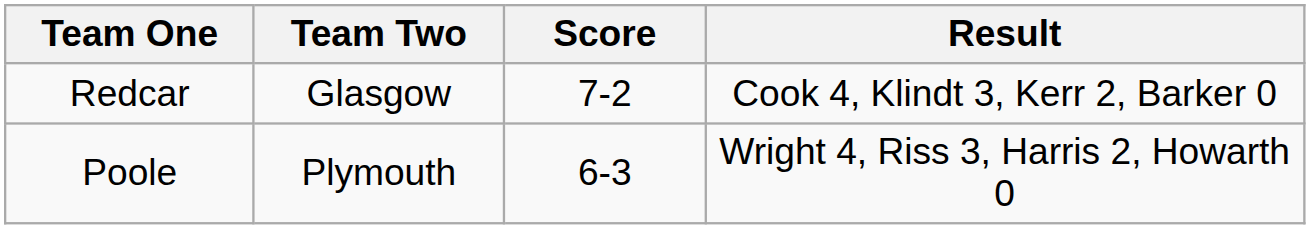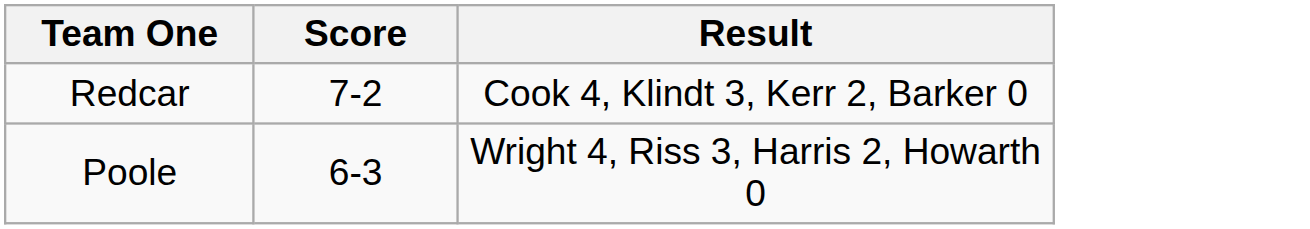- column: Team Two | Glasgow | Plymouth
